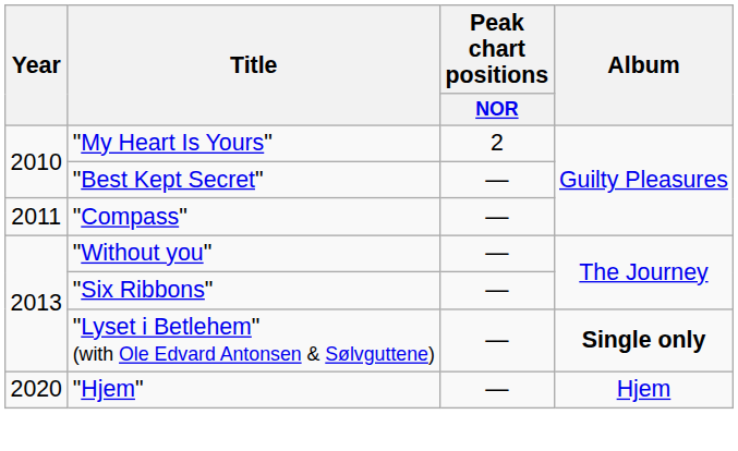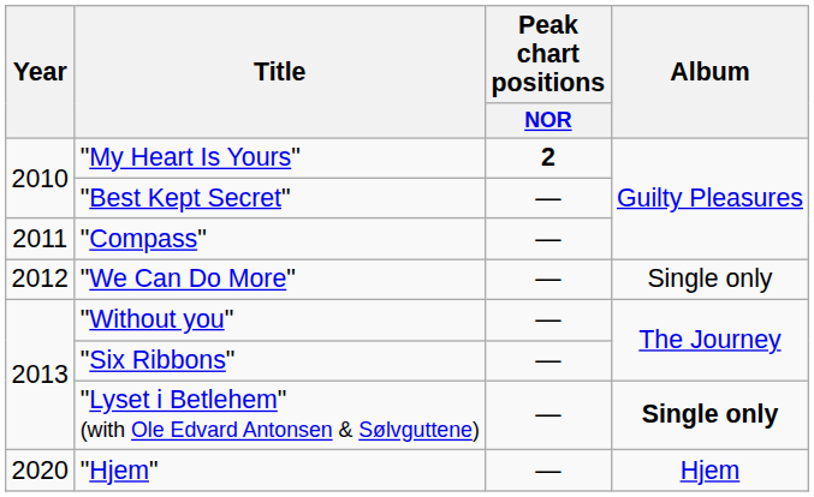"My Heart Is Yours" | Peak chart positions / NOR: normal -> bold
+ row: 2012 | "We Can Do More" | — | Single only
